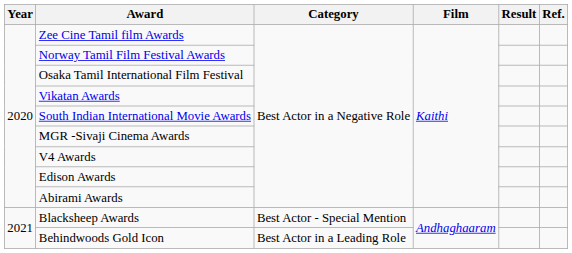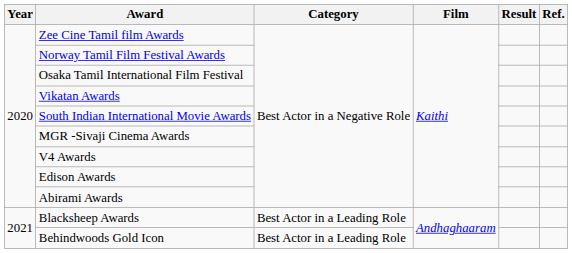Blacksheep Awards | Category: Best Actor - Special Mention -> Best Actor in a Leading Role
